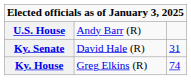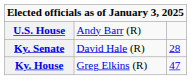Ky. Senate | column 3: 31 -> 28
Ky. House | column 3: 74 -> 47
